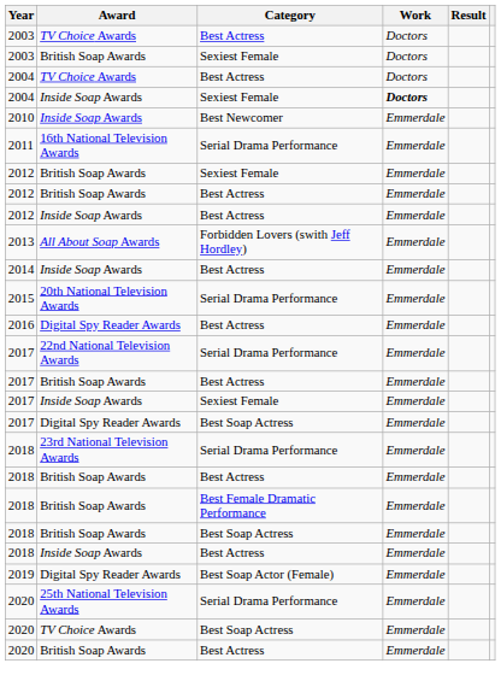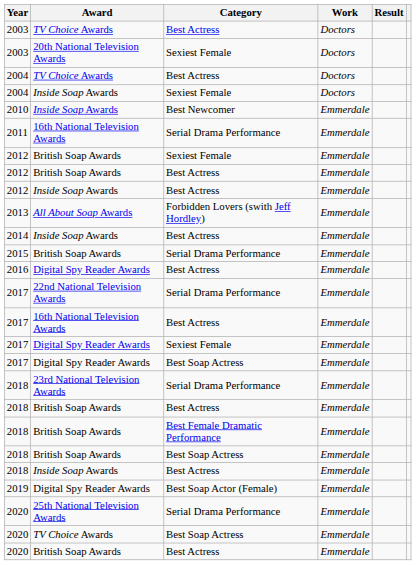2003 / Sexiest Female | Award: British Soap Awards -> 20th National Television Awards
2004 / Sexiest Female | Work: bold -> normal
2015 | Award: 20th National Television Awards -> British Soap Awards
2017 / Best Actress | Award: British Soap Awards -> 16th National Television Awards
2017 / Sexiest Female | Award: Inside Soap Awards -> Digital Spy Reader Awards
